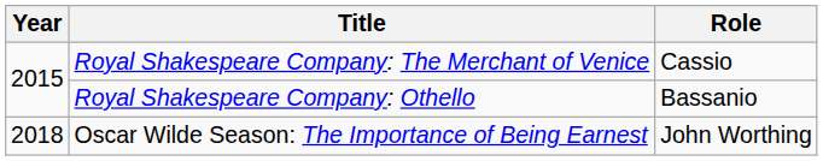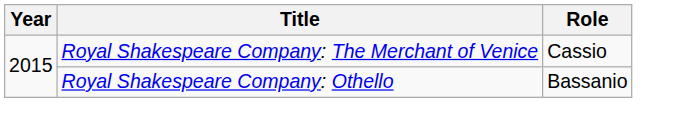- row: 2018 | Oscar Wilde Season: The Importance of Being Earnest | John Worthing
